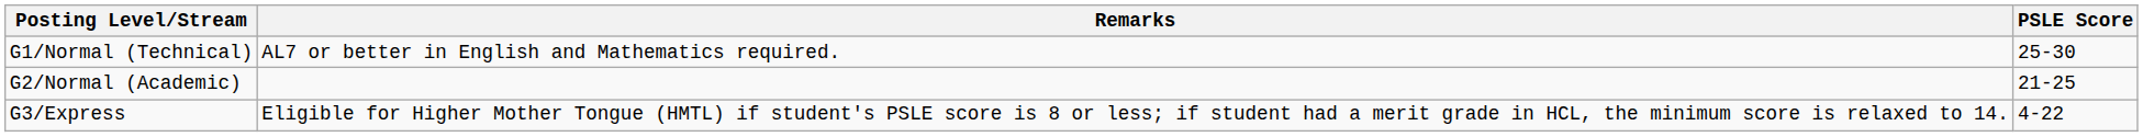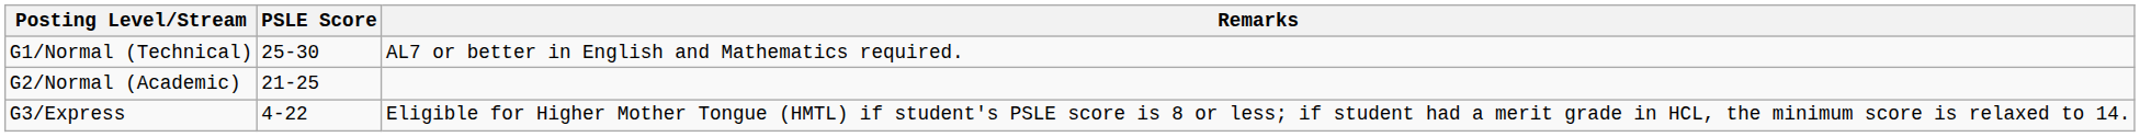columns swapped: PSLE Score <-> Remarks
